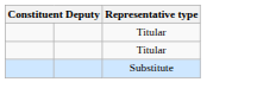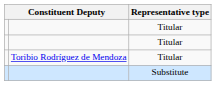+ row: Toribio Rodríguez de Mendoza | Titular
